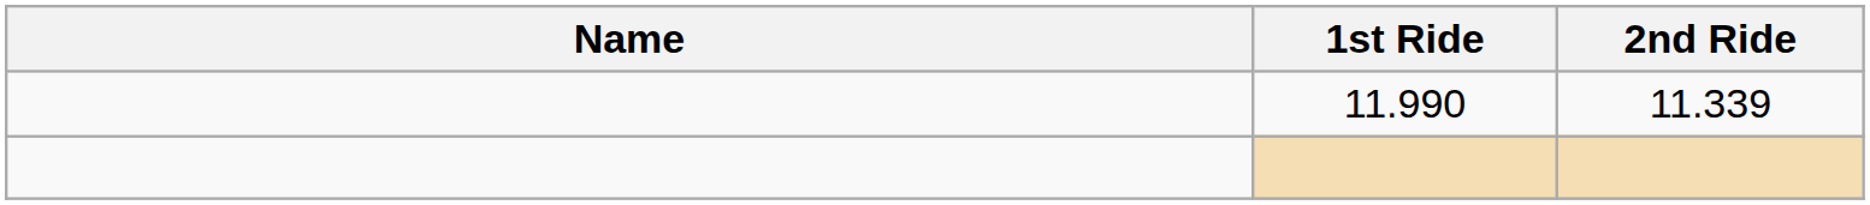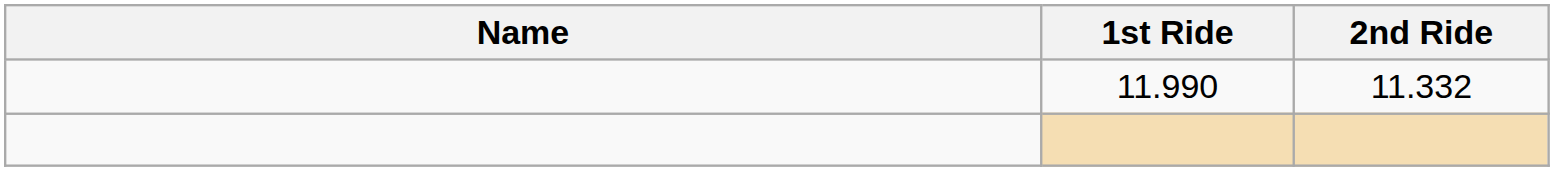11.990 | 2nd Ride: 11.339 -> 11.332
